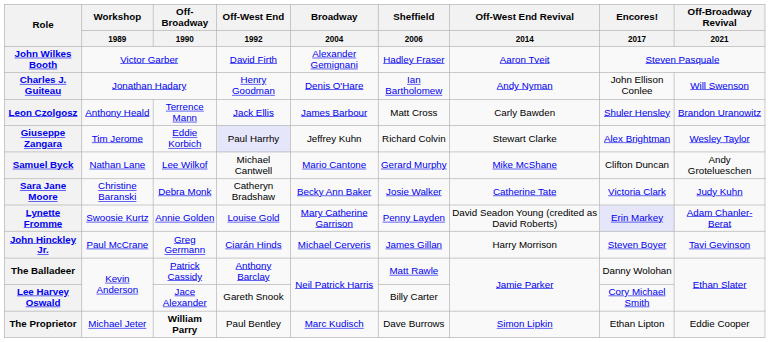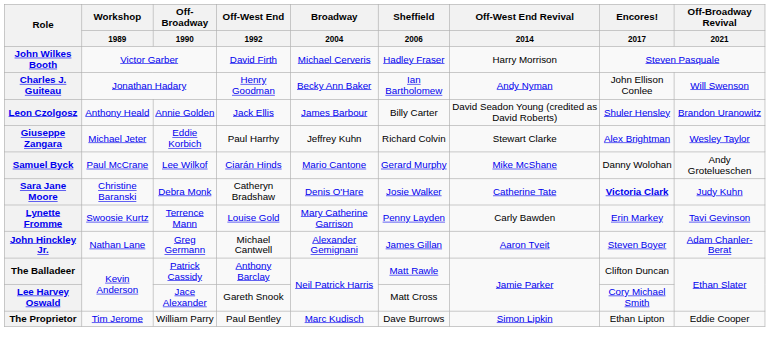John Wilkes Booth | Broadway / 2004: Alexander Gemignani -> Michael Cerveris
John Wilkes Booth | Off-West End Revival / 2014: Aaron Tveit -> Harry Morrison
Charles J. Guiteau | Broadway / 2004: Denis O'Hare -> Becky Ann Baker
Leon Czolgosz | Off-Broadway / 1990: Terrence Mann -> Annie Golden
Leon Czolgosz | Sheffield / 2006: Matt Cross -> Billy Carter
Leon Czolgosz | Off-West End Revival / 2014: Carly Bawden -> David Seadon Young (credited as David Roberts)
Giuseppe Zangara | Workshop / 1989: Tim Jerome -> Michael Jeter
Giuseppe Zangara | Off-West End / 1992: lavender background -> no background
Samuel Byck | Workshop / 1989: Nathan Lane -> Paul McCrane
Samuel Byck | Off-West End / 1992: Michael Cantwell -> Ciarán Hinds
Samuel Byck | Encores! / 2017: Clifton Duncan -> Danny Wolohan
Sara Jane Moore | Broadway / 2004: Becky Ann Baker -> Denis O'Hare
Sara Jane Moore | Encores! / 2017: normal -> bold
Lynette Fromme | Off-Broadway / 1990: Annie Golden -> Terrence Mann
Lynette Fromme | Off-West End Revival / 2014: David Seadon Young (credited as David Roberts) -> Carly Bawden
Lynette Fromme | Encores! / 2017: lavender background -> no background
Lynette Fromme | Off-Broadway Revival / 2021: Adam Chanler-Berat -> Tavi Gevinson
John Hinckley Jr. | Workshop / 1989: Paul McCrane -> Nathan Lane
John Hinckley Jr. | Off-West End / 1992: Ciarán Hinds -> Michael Cantwell
John Hinckley Jr. | Broadway / 2004: Michael Cerveris -> Alexander Gemignani
John Hinckley Jr. | Off-West End Revival / 2014: Harry Morrison -> Aaron Tveit
John Hinckley Jr. | Off-Broadway Revival / 2021: Tavi Gevinson -> Adam Chanler-Berat
The Balladeer | Encores! / 2017: Danny Wolohan -> Clifton Duncan
Lee Harvey Oswald | Sheffield / 2006: Billy Carter -> Matt Cross
The Proprietor | Workshop / 1989: Michael Jeter -> Tim Jerome
The Proprietor | Off-Broadway / 1990: bold -> normal
